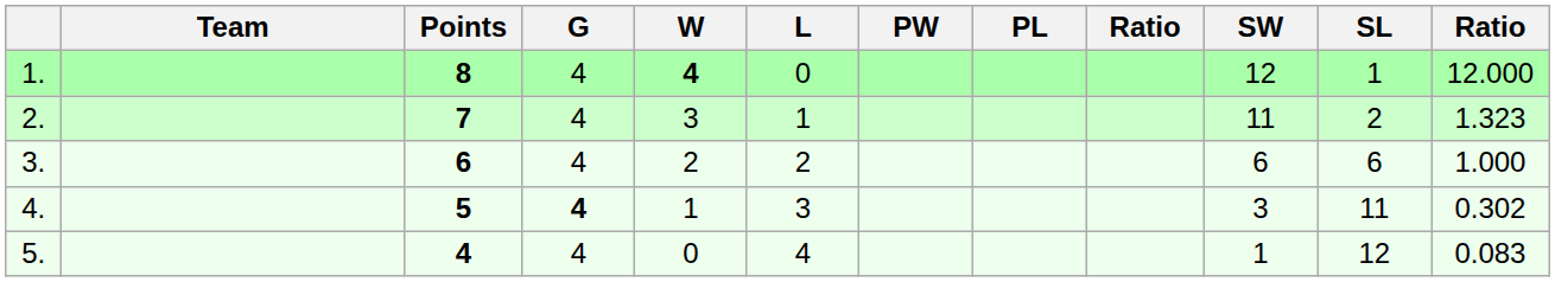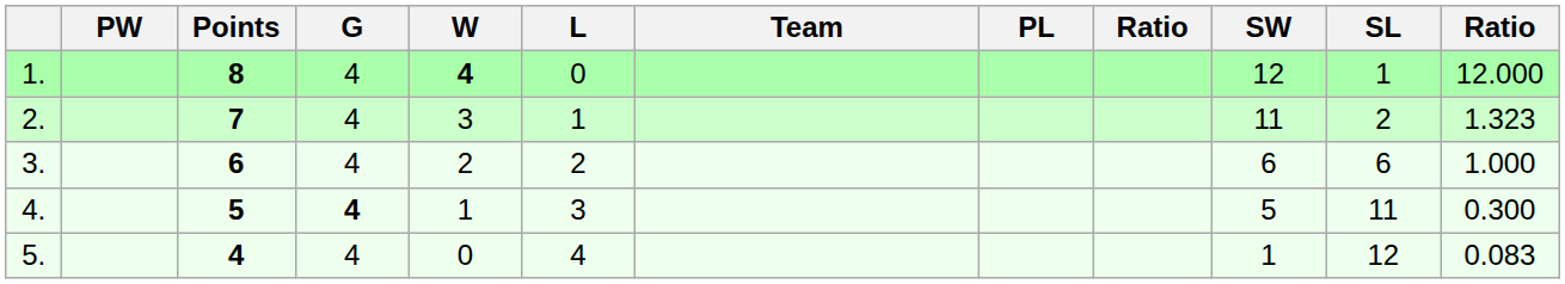columns swapped: Team <-> PW
4. | SW: 3 -> 5
4. | column 12: 0.302 -> 0.300
